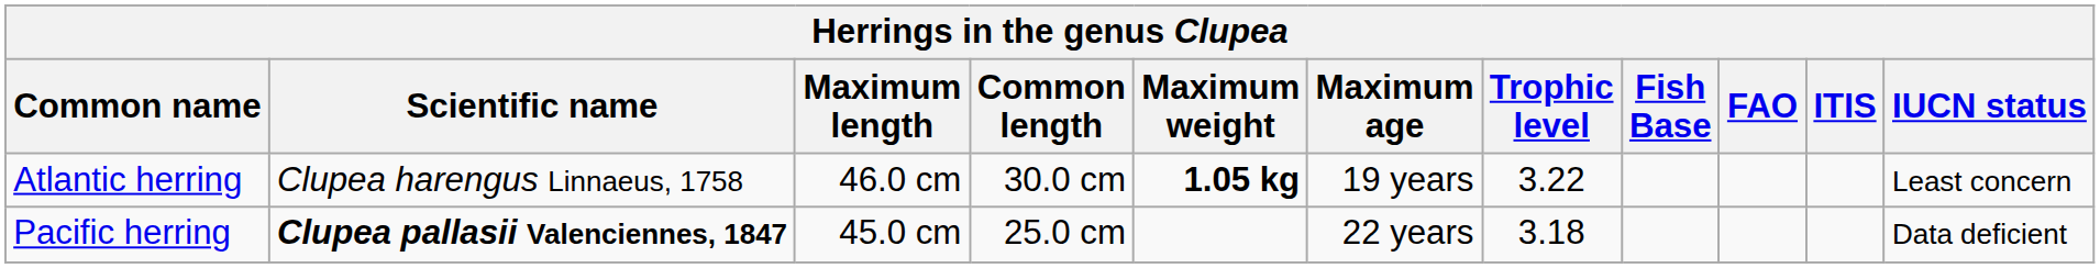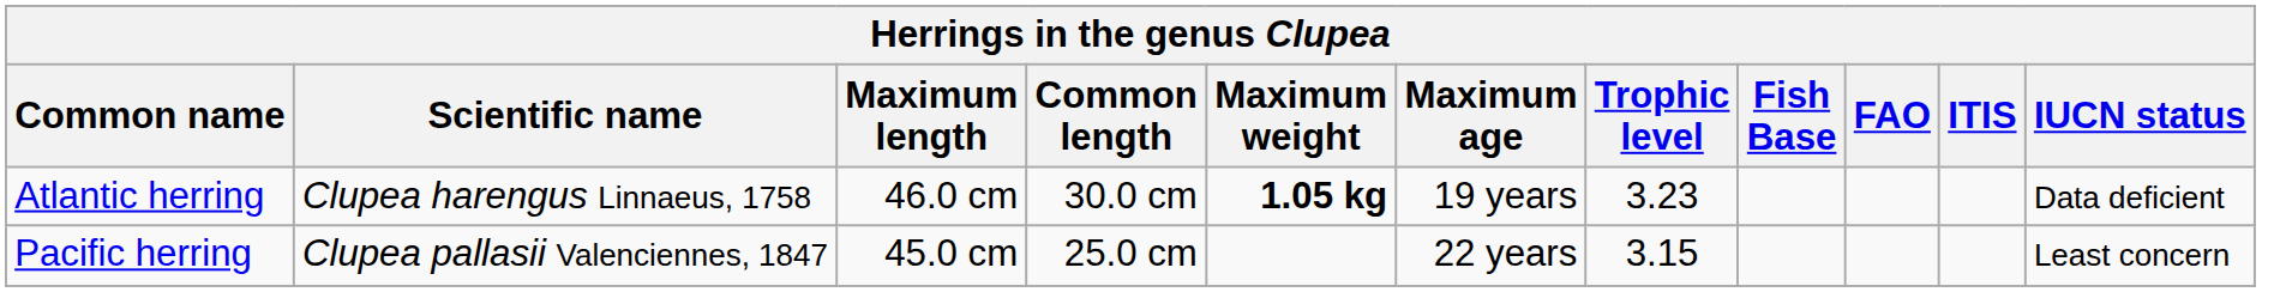Atlantic herring | Trophic level: 3.22 -> 3.23
Atlantic herring | IUCN status: Least concern -> Data deficient
Pacific herring | Scientific name: bold -> normal
Pacific herring | Trophic level: 3.18 -> 3.15
Pacific herring | IUCN status: Data deficient -> Least concern
